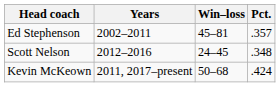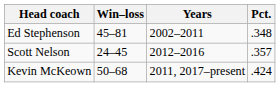columns swapped: Years <-> Win–loss
Ed Stephenson | Pct.: .357 -> .348
Scott Nelson | Pct.: .348 -> .357
